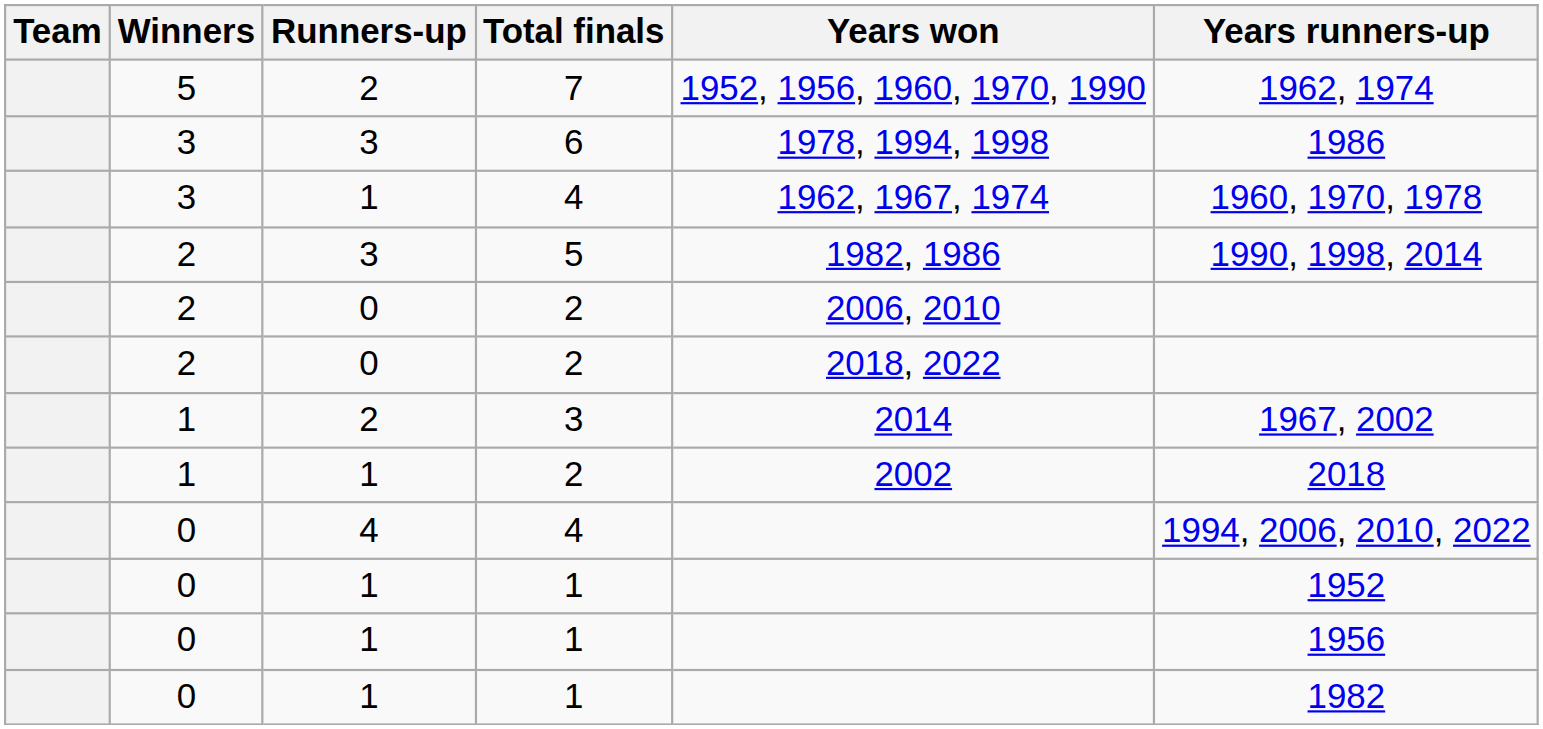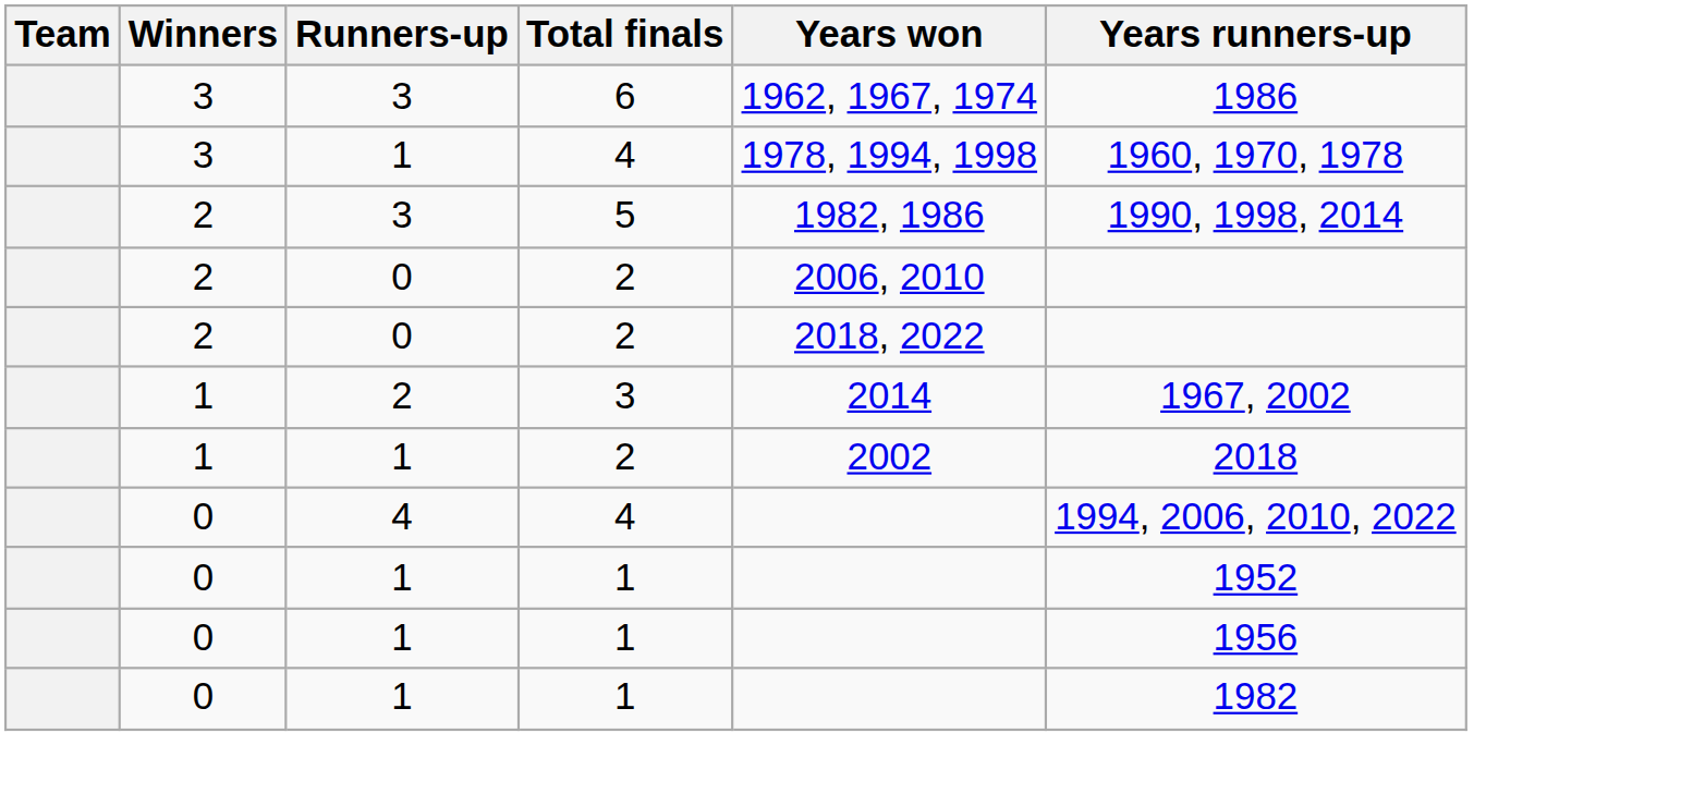- row: 5 | 2 | 7 | 1952, 1956, 1960, 1970, 1990 | 1962, 1974
6 | Years won: 1978, 1994, 1998 -> 1962, 1967, 1974
3 / 4 | Years won: 1962, 1967, 1974 -> 1978, 1994, 1998
